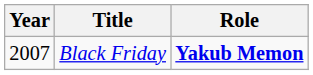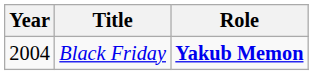Black Friday | Year: 2007 -> 2004
